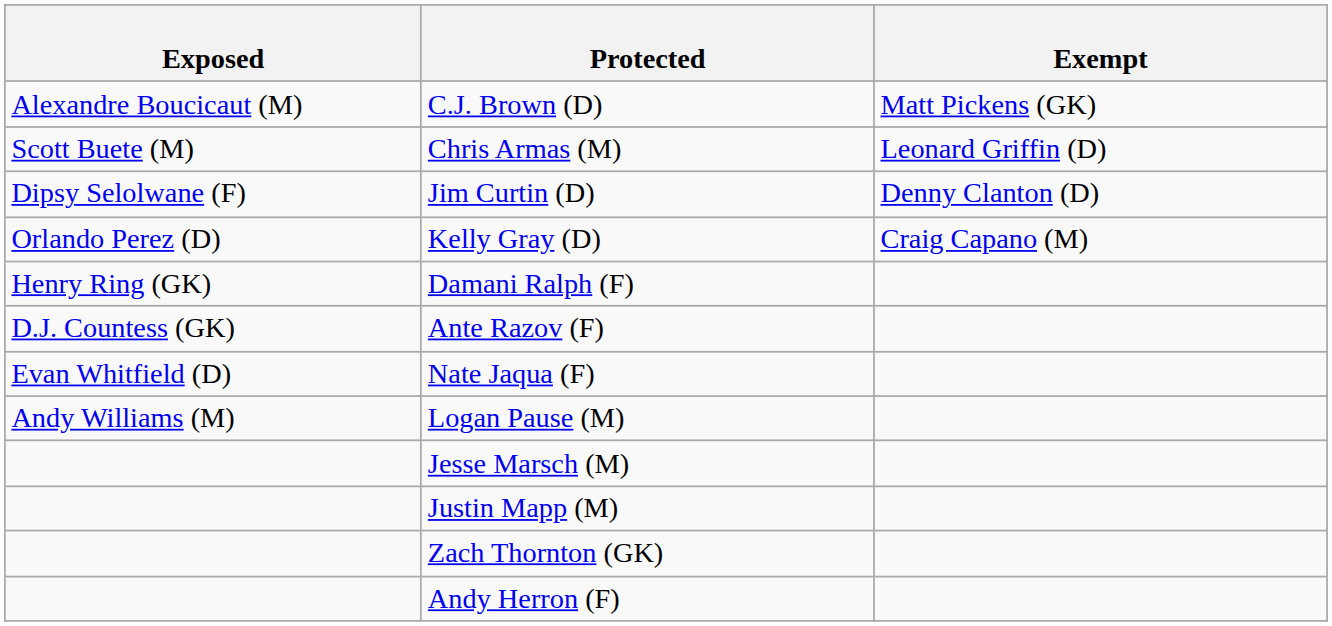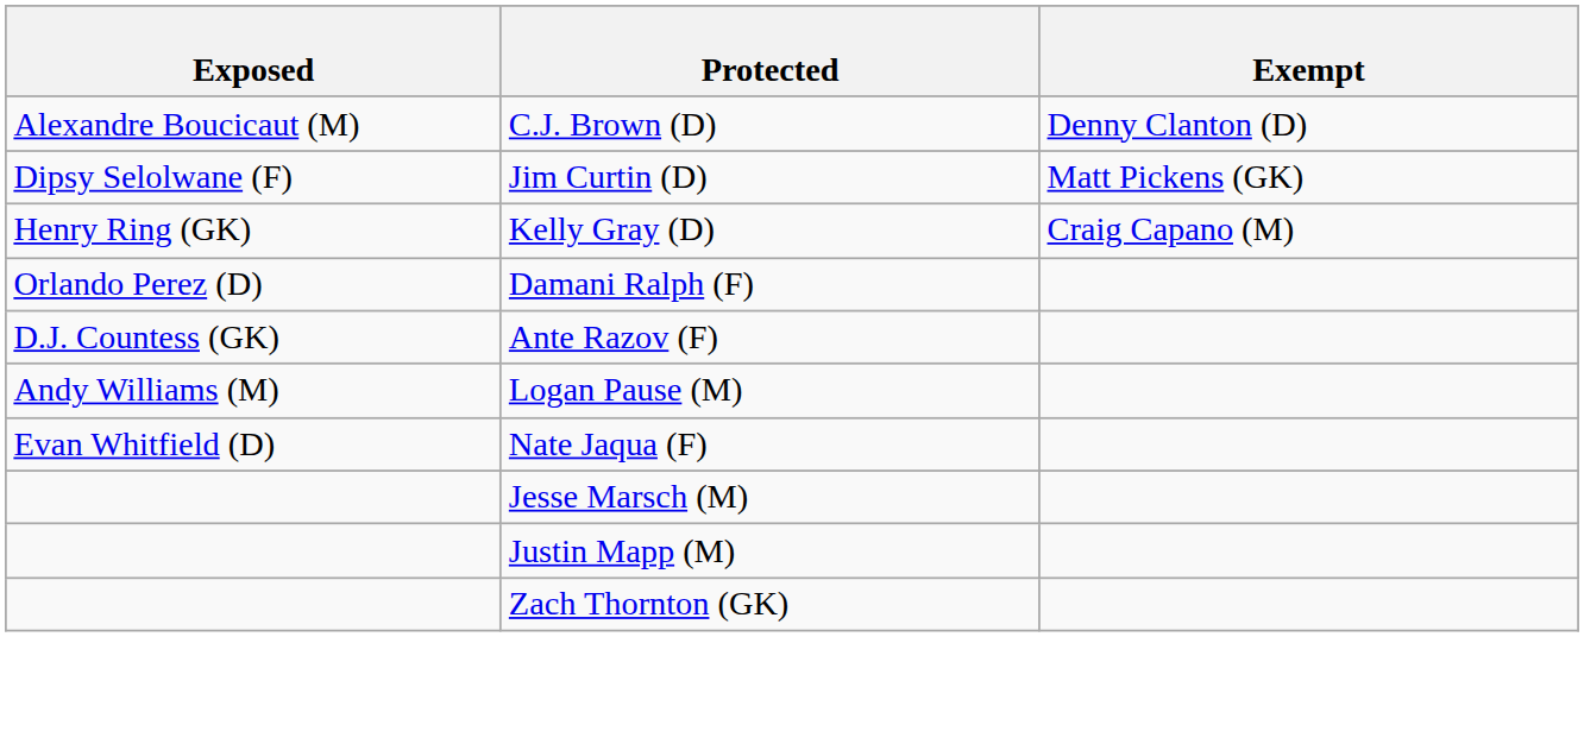C.J. Brown (D) | Exempt: Matt Pickens (GK) -> Denny Clanton (D)
- row: Scott Buete (M) | Chris Armas (M) | Leonard Griffin (D)
Jim Curtin (D) | Exempt: Denny Clanton (D) -> Matt Pickens (GK)
Kelly Gray (D) | Exposed: Orlando Perez (D) -> Henry Ring (GK)
Damani Ralph (F) | Exposed: Henry Ring (GK) -> Orlando Perez (D)
rows swapped: Nate Jaqua (F) <-> Logan Pause (M)
- row: Andy Herron (F)
